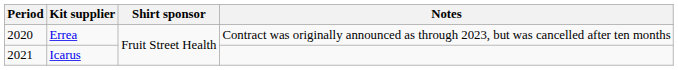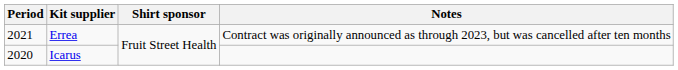Errea | Period: 2020 -> 2021
Icarus | Period: 2021 -> 2020
